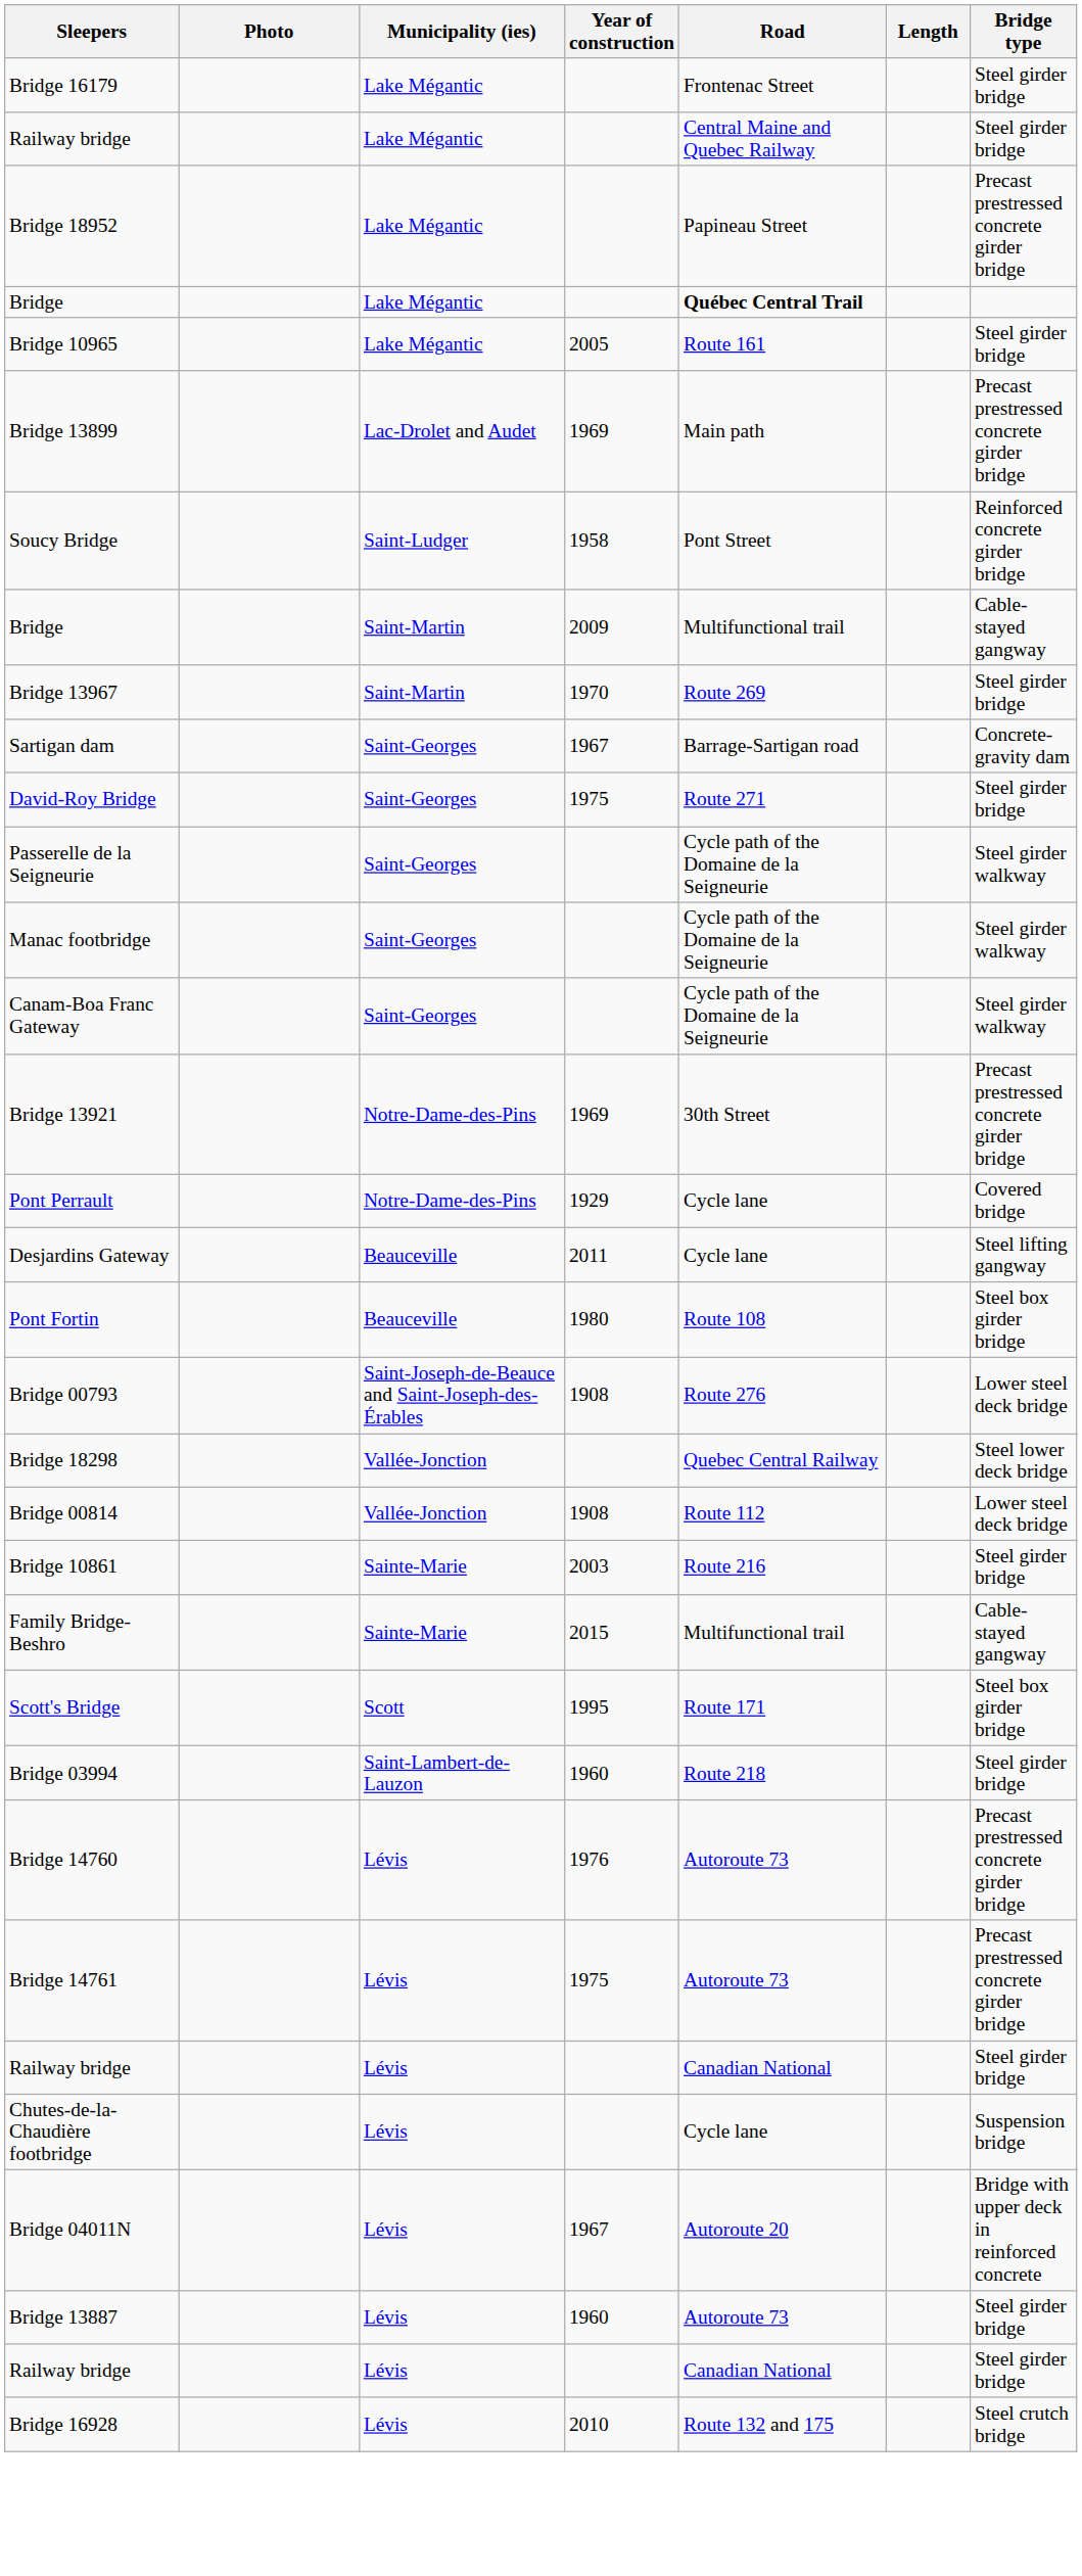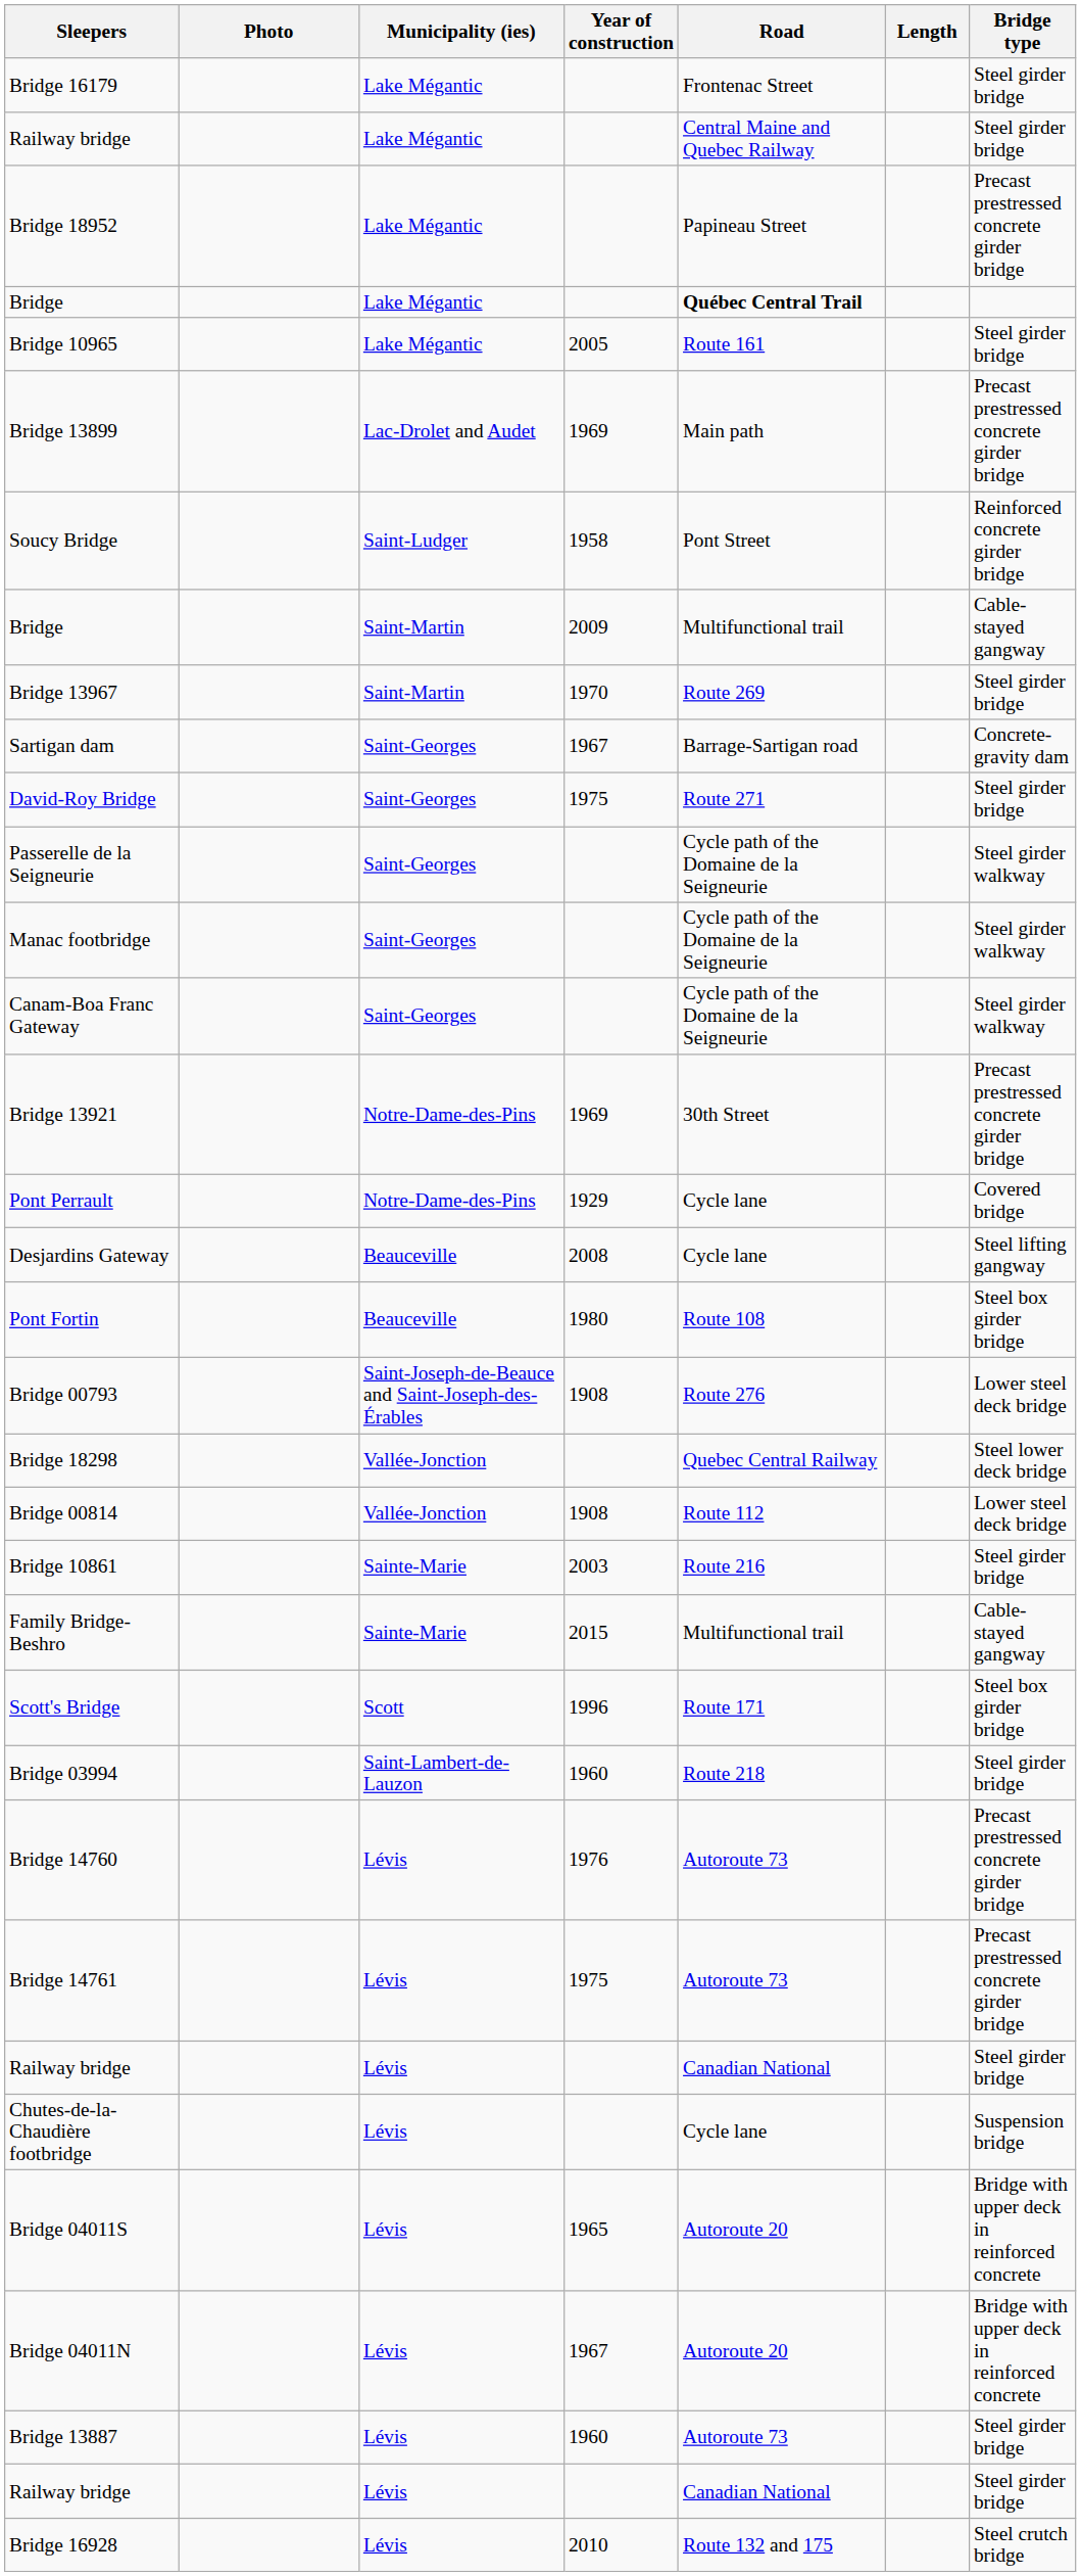Desjardins Gateway | Year of construction: 2011 -> 2008
Scott's Bridge | Year of construction: 1995 -> 1996
+ row: Bridge 04011S | Lévis | 1965 | Autoroute 20 | Bridge with upper deck in reinforced concrete
